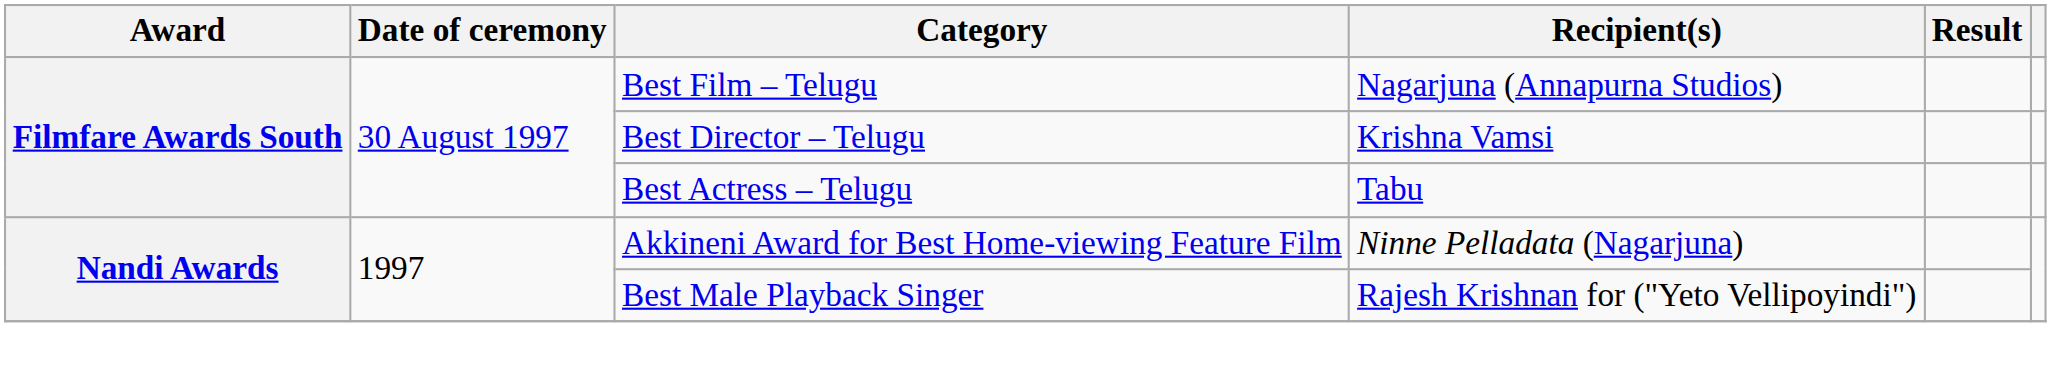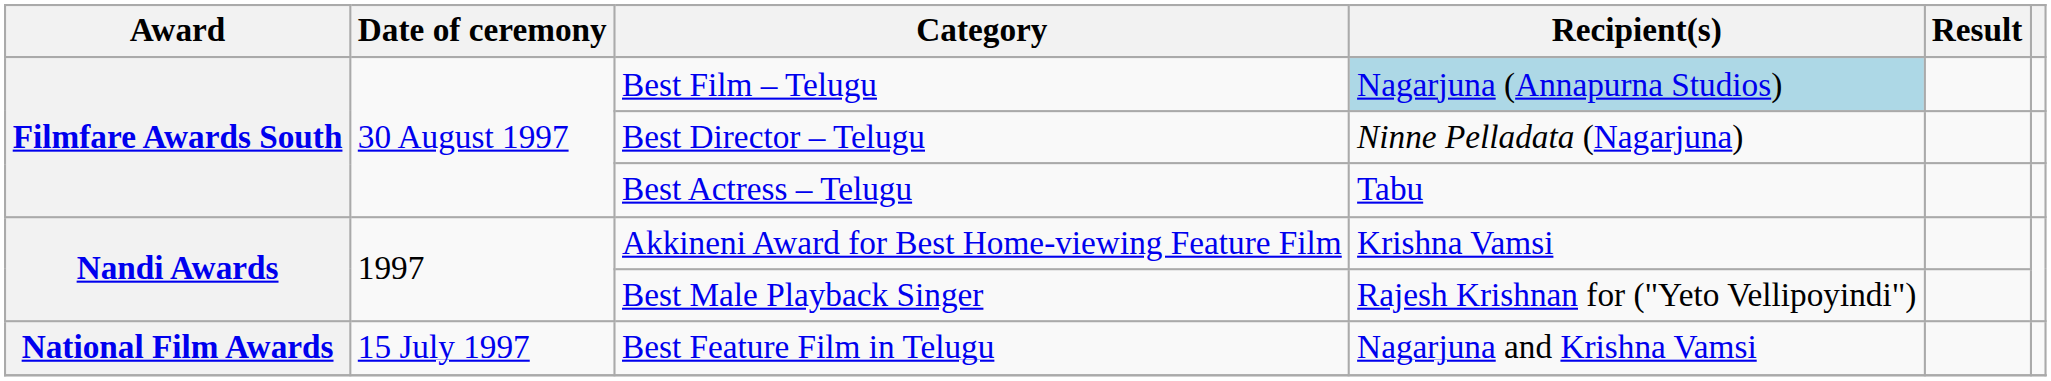Best Film – Telugu | Recipient(s): no background -> lightblue background
Best Director – Telugu | Recipient(s): Krishna Vamsi -> Ninne Pelladata (Nagarjuna)
Akkineni Award for Best Home-viewing Feature Film | Recipient(s): Ninne Pelladata (Nagarjuna) -> Krishna Vamsi
+ row: National Film Awards | 15 July 1997 | Best Feature Film in Telugu | Nagarjuna and Krishna Vamsi
